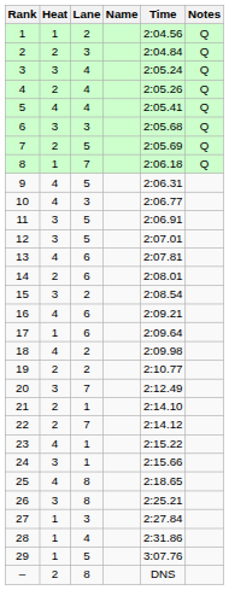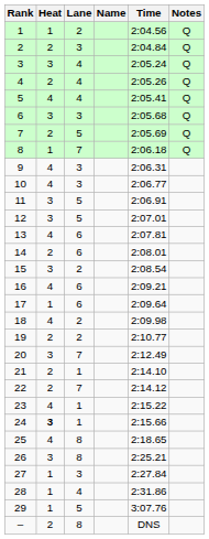9 | Lane: 5 -> 3
24 | Heat: normal -> bold
